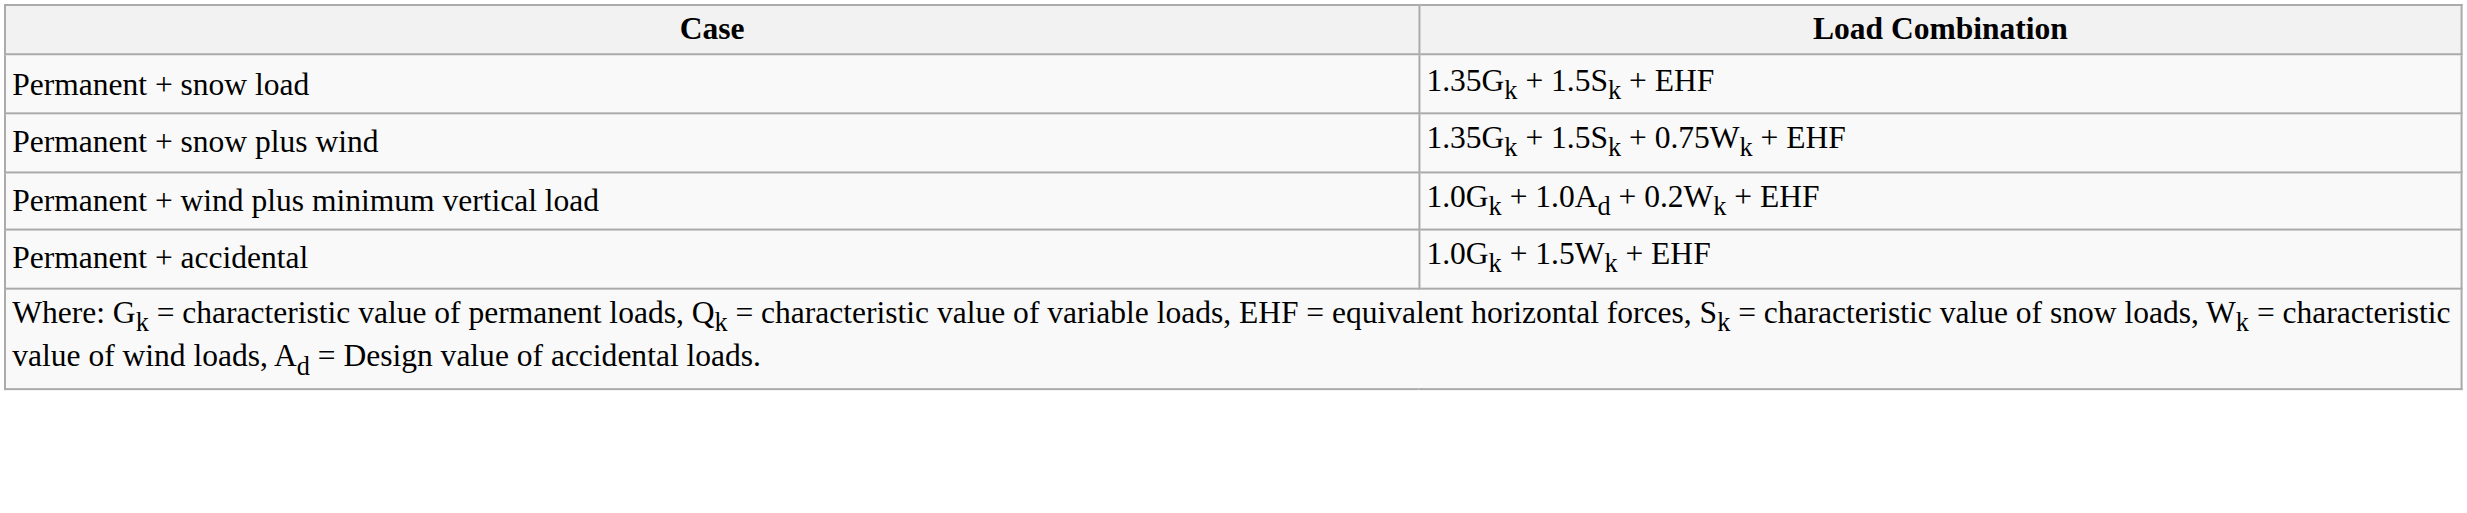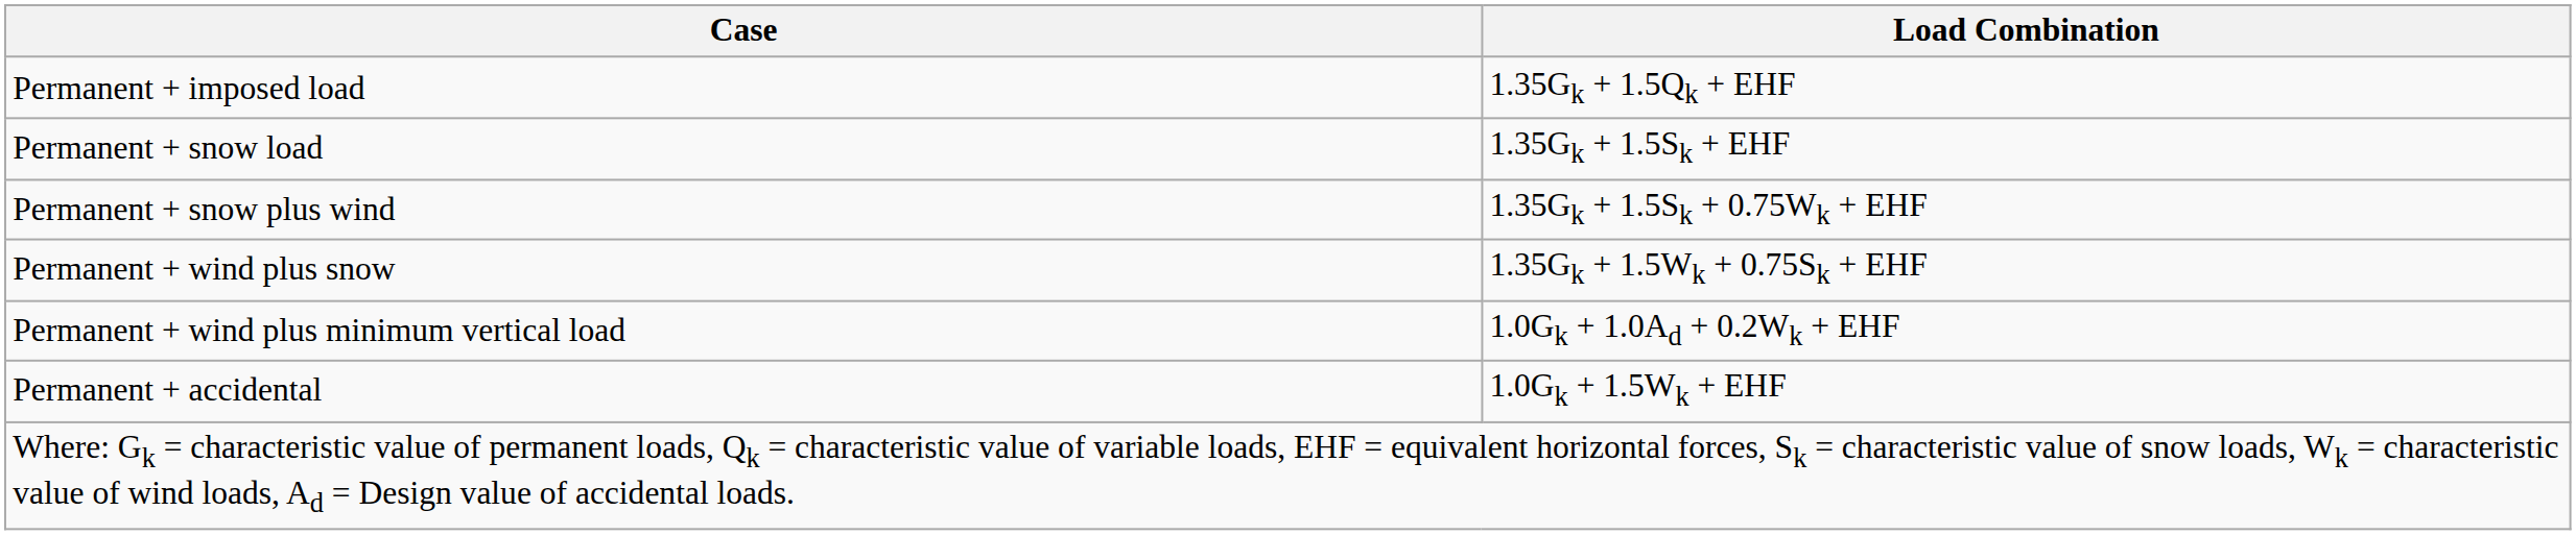+ row: Permanent + imposed load | 1.35Gk + 1.5Qk + EHF
+ row: Permanent + wind plus snow | 1.35Gk + 1.5Wk + 0.75Sk + EHF
